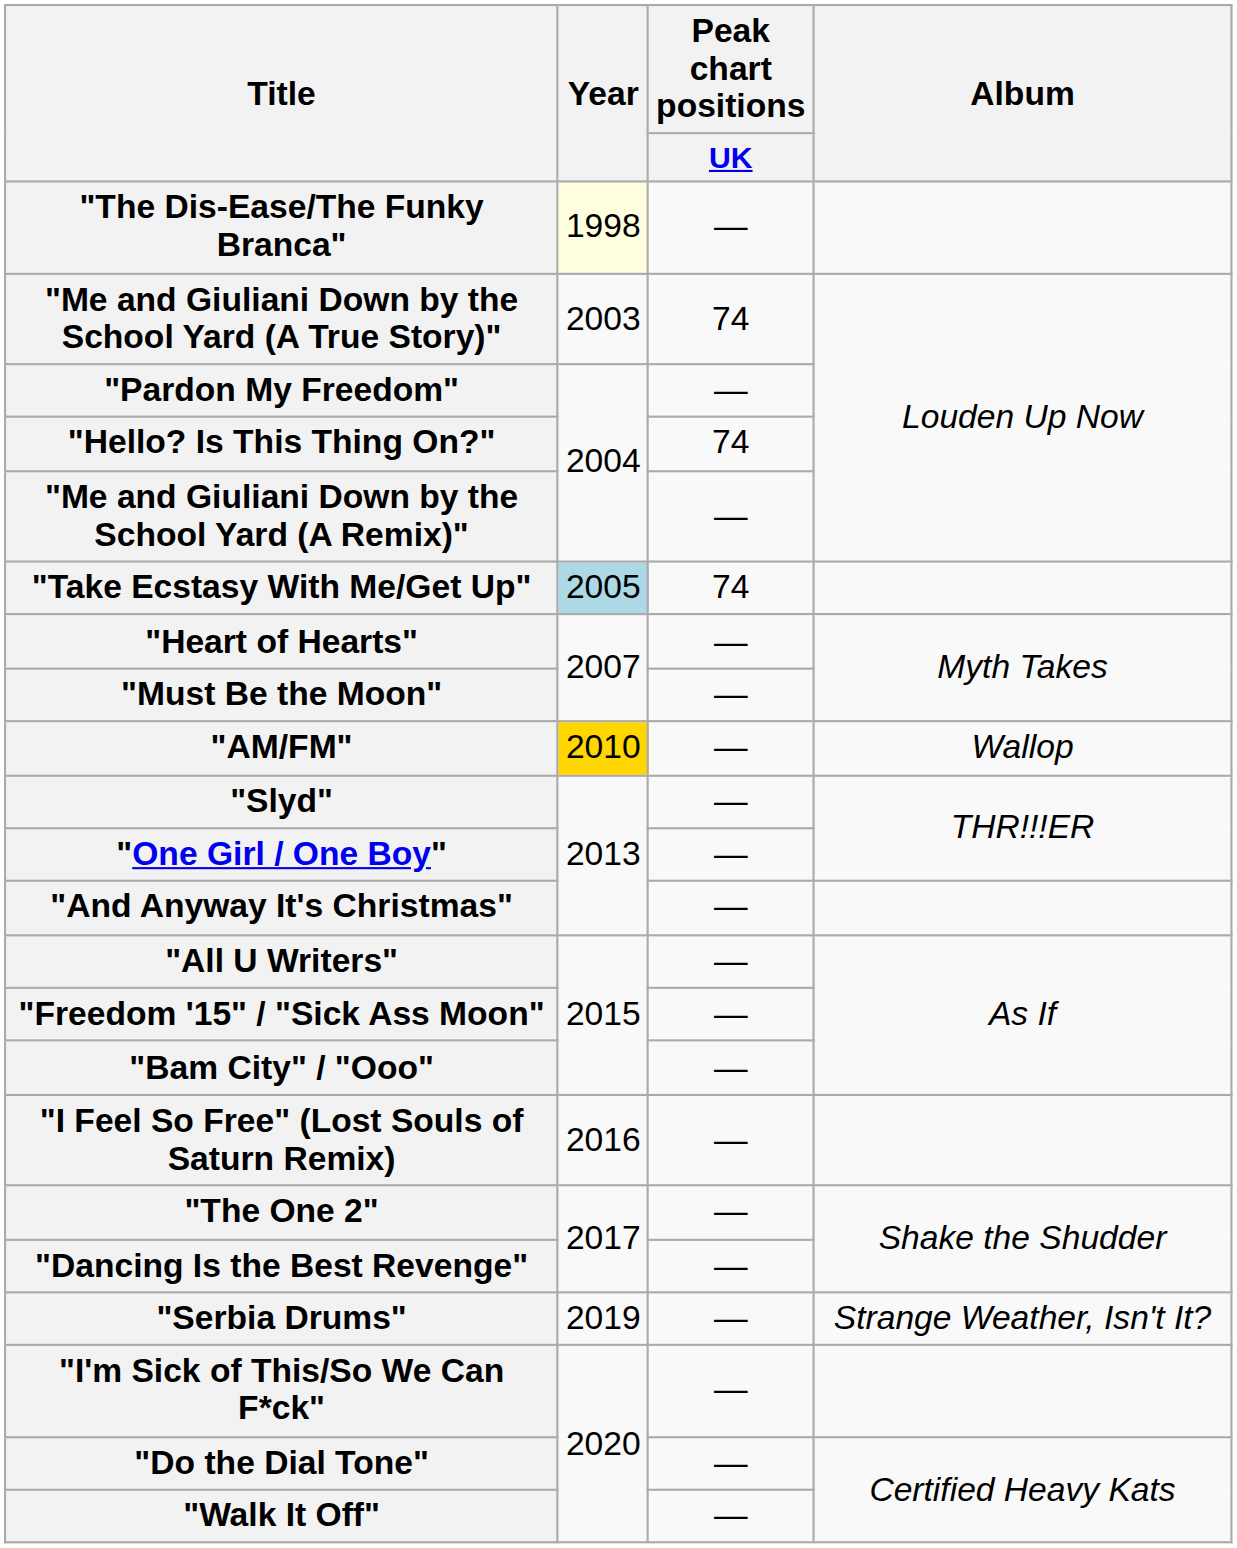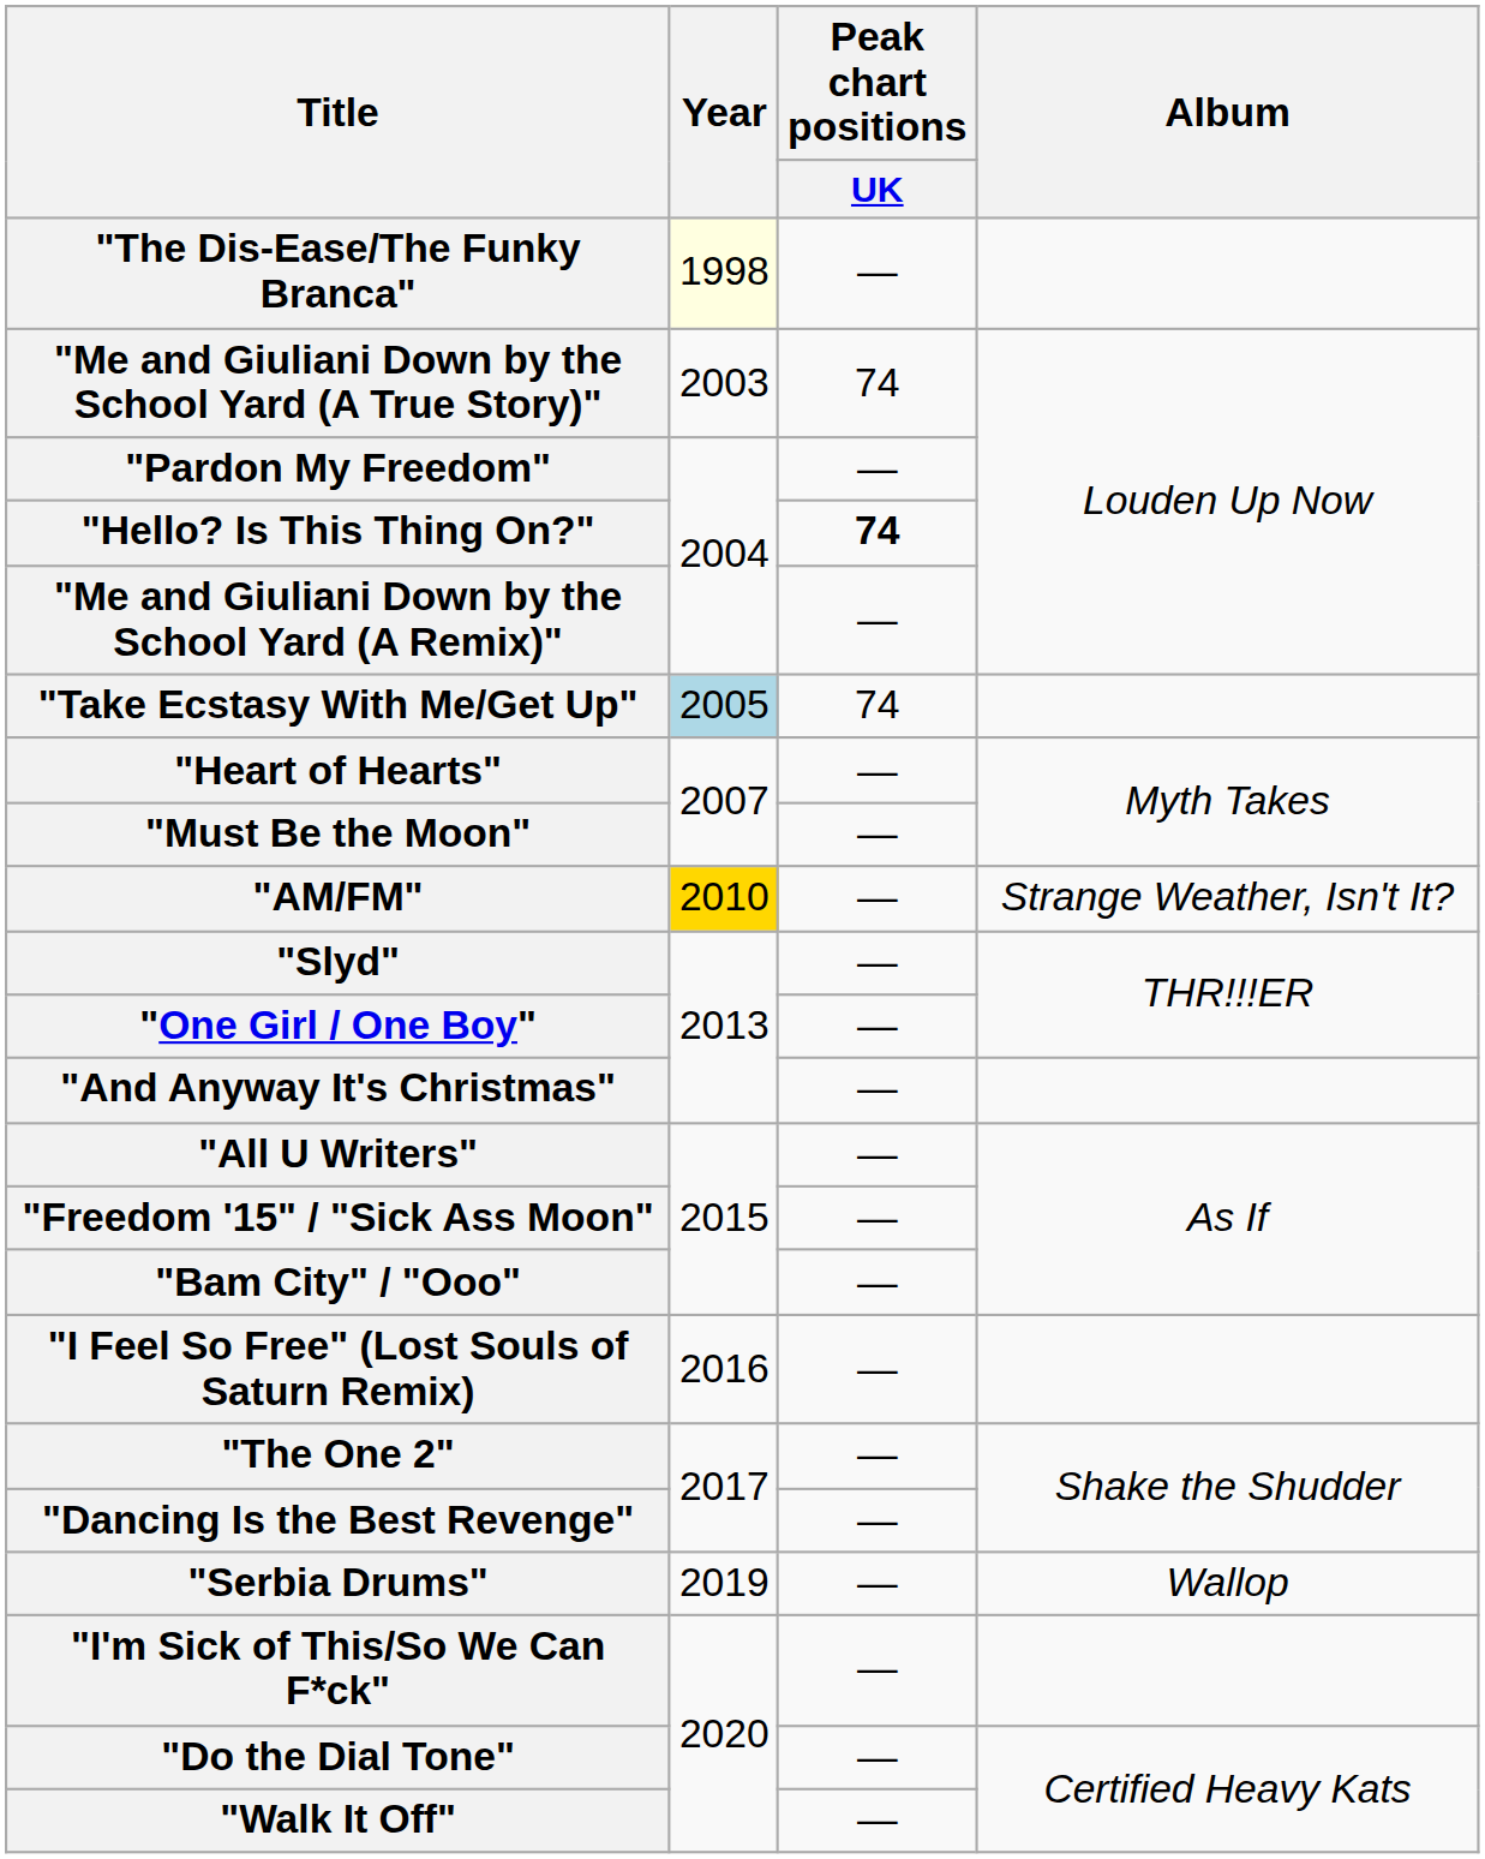"Hello? Is This Thing On?" | Peak chart positions / UK: normal -> bold
"AM/FM" | Album: Wallop -> Strange Weather, Isn't It?
"Serbia Drums" | Album: Strange Weather, Isn't It? -> Wallop
